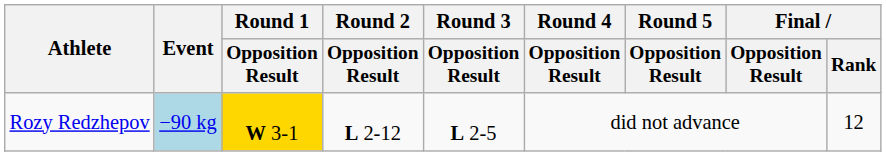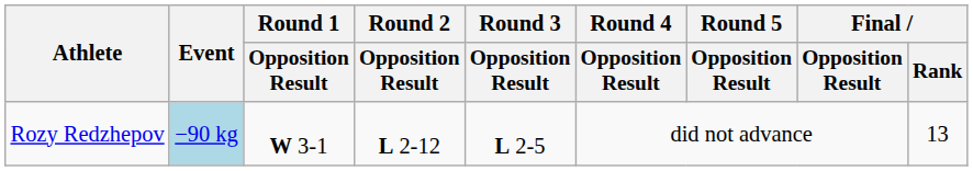Rozy Redzhepov | Round 1 / Opposition Result: gold background -> no background
Rozy Redzhepov | Final / Rank: 12 -> 13
